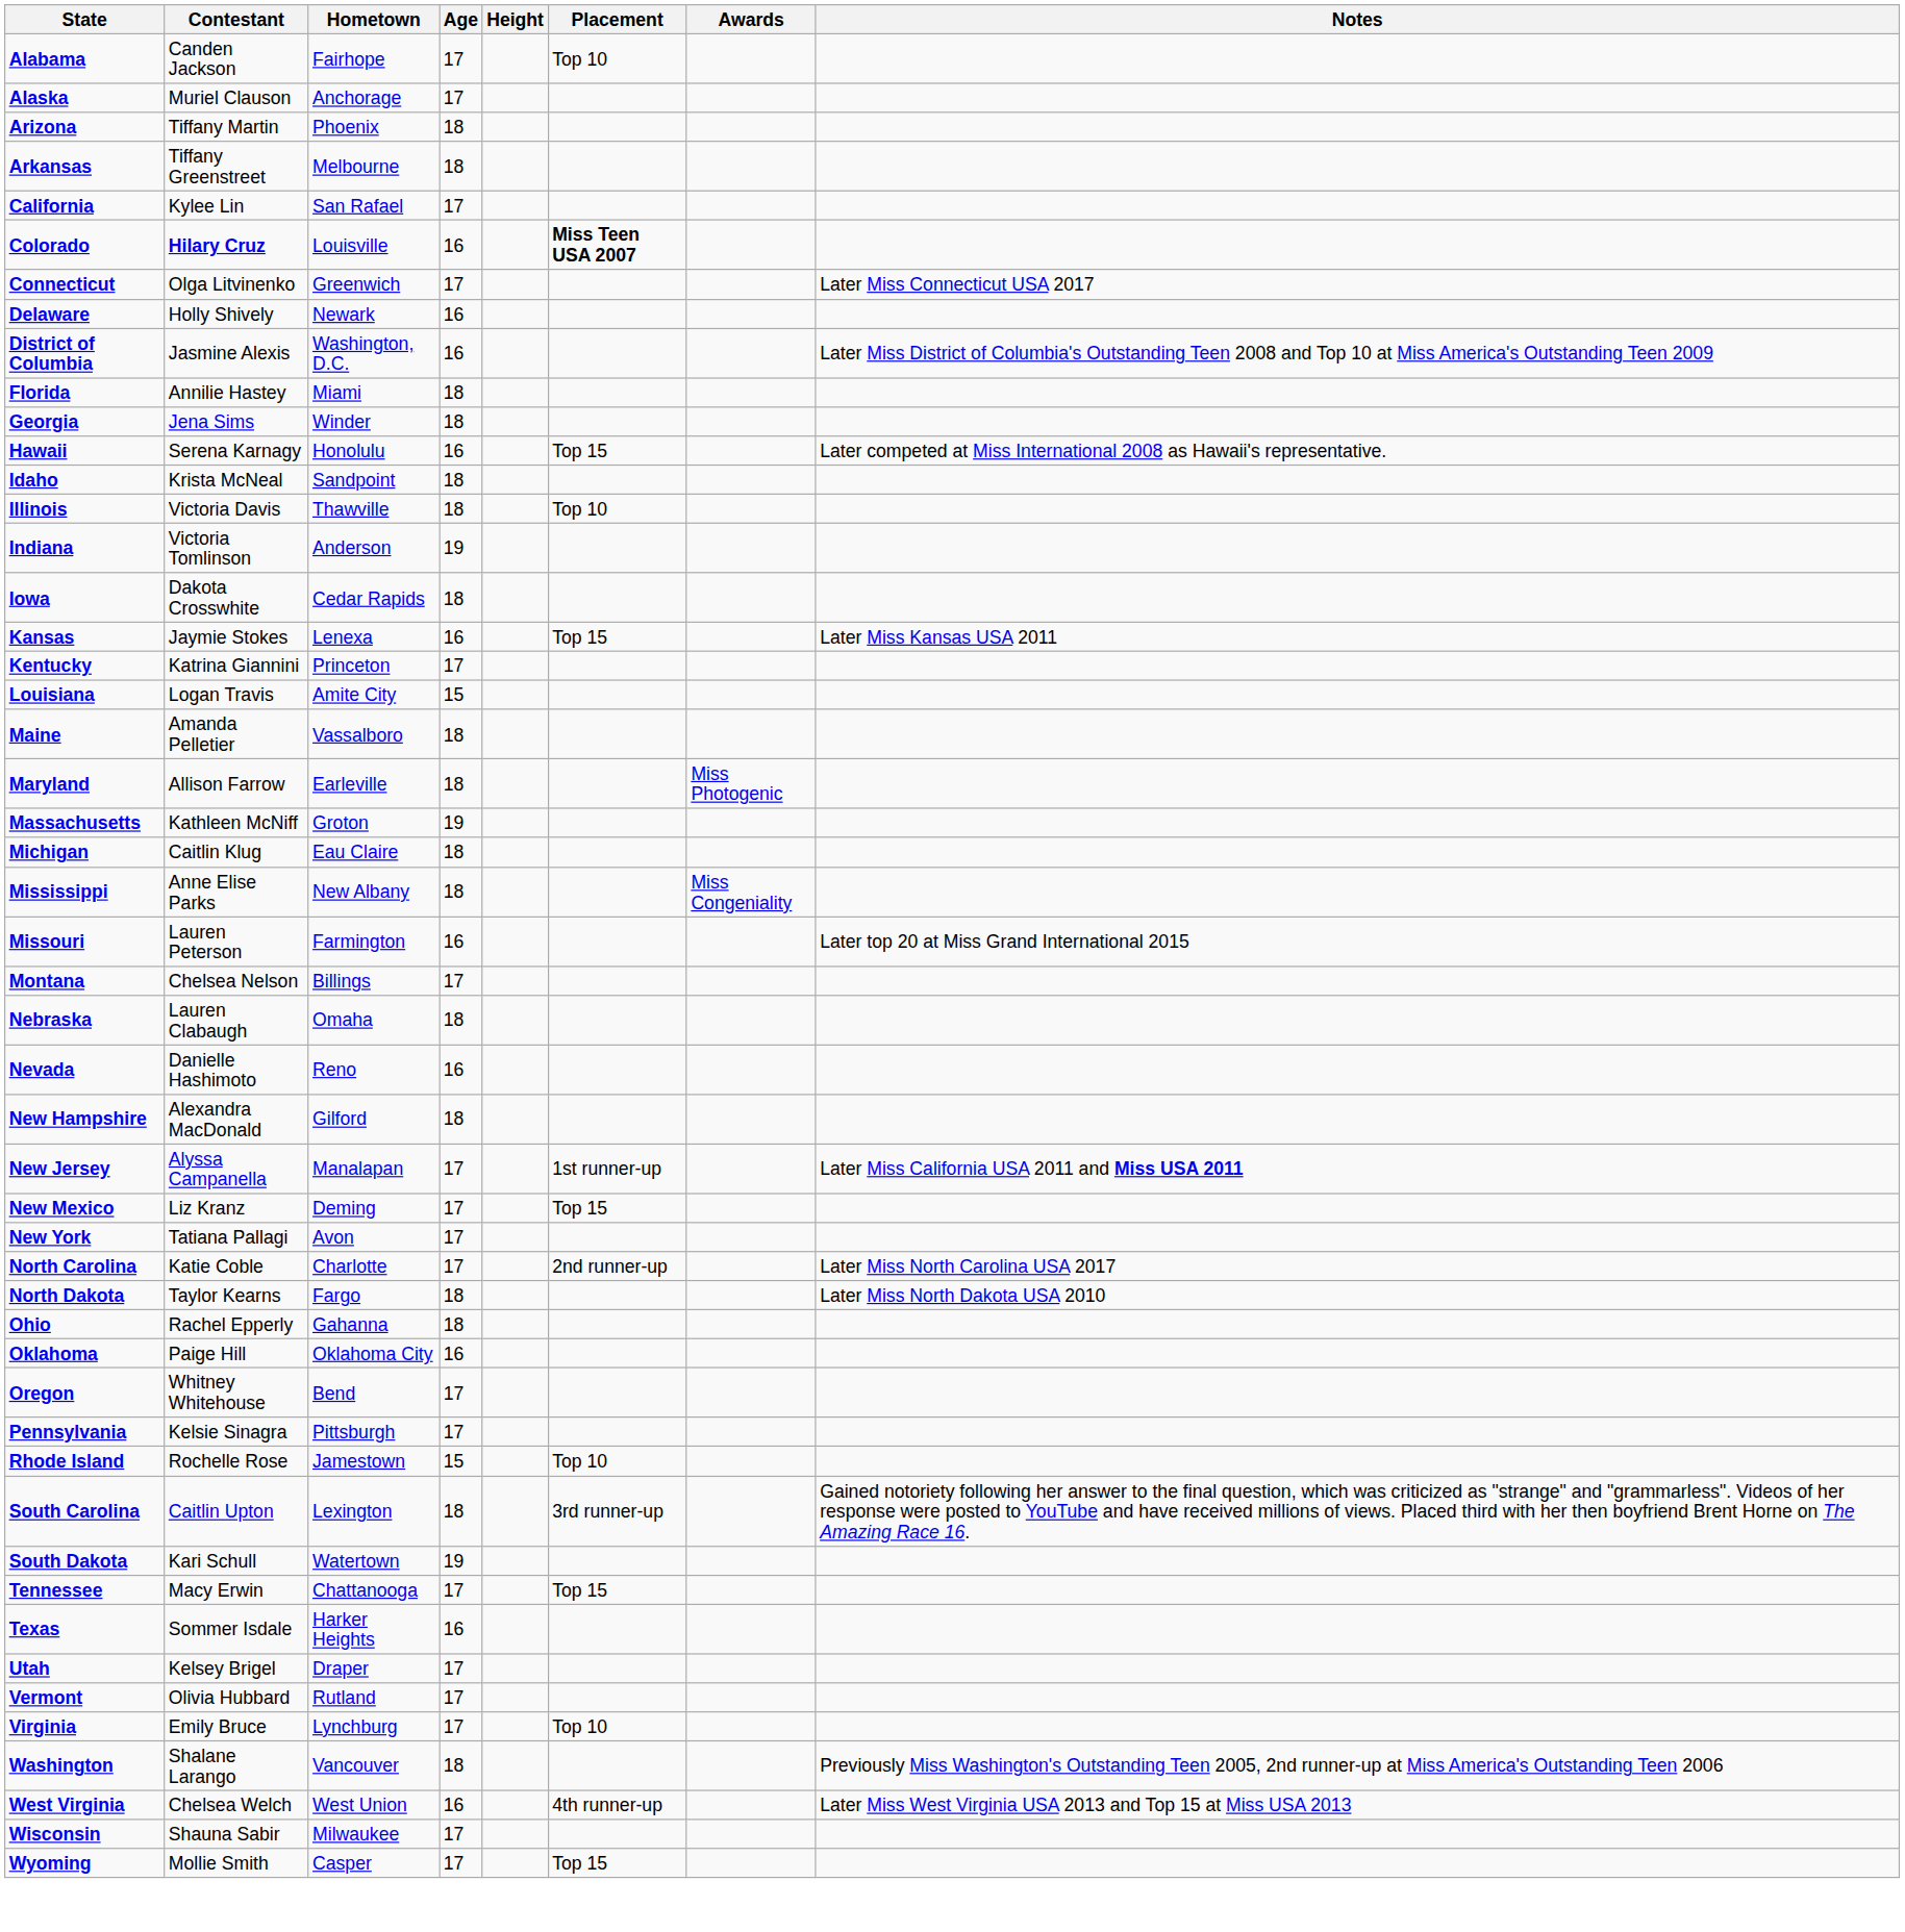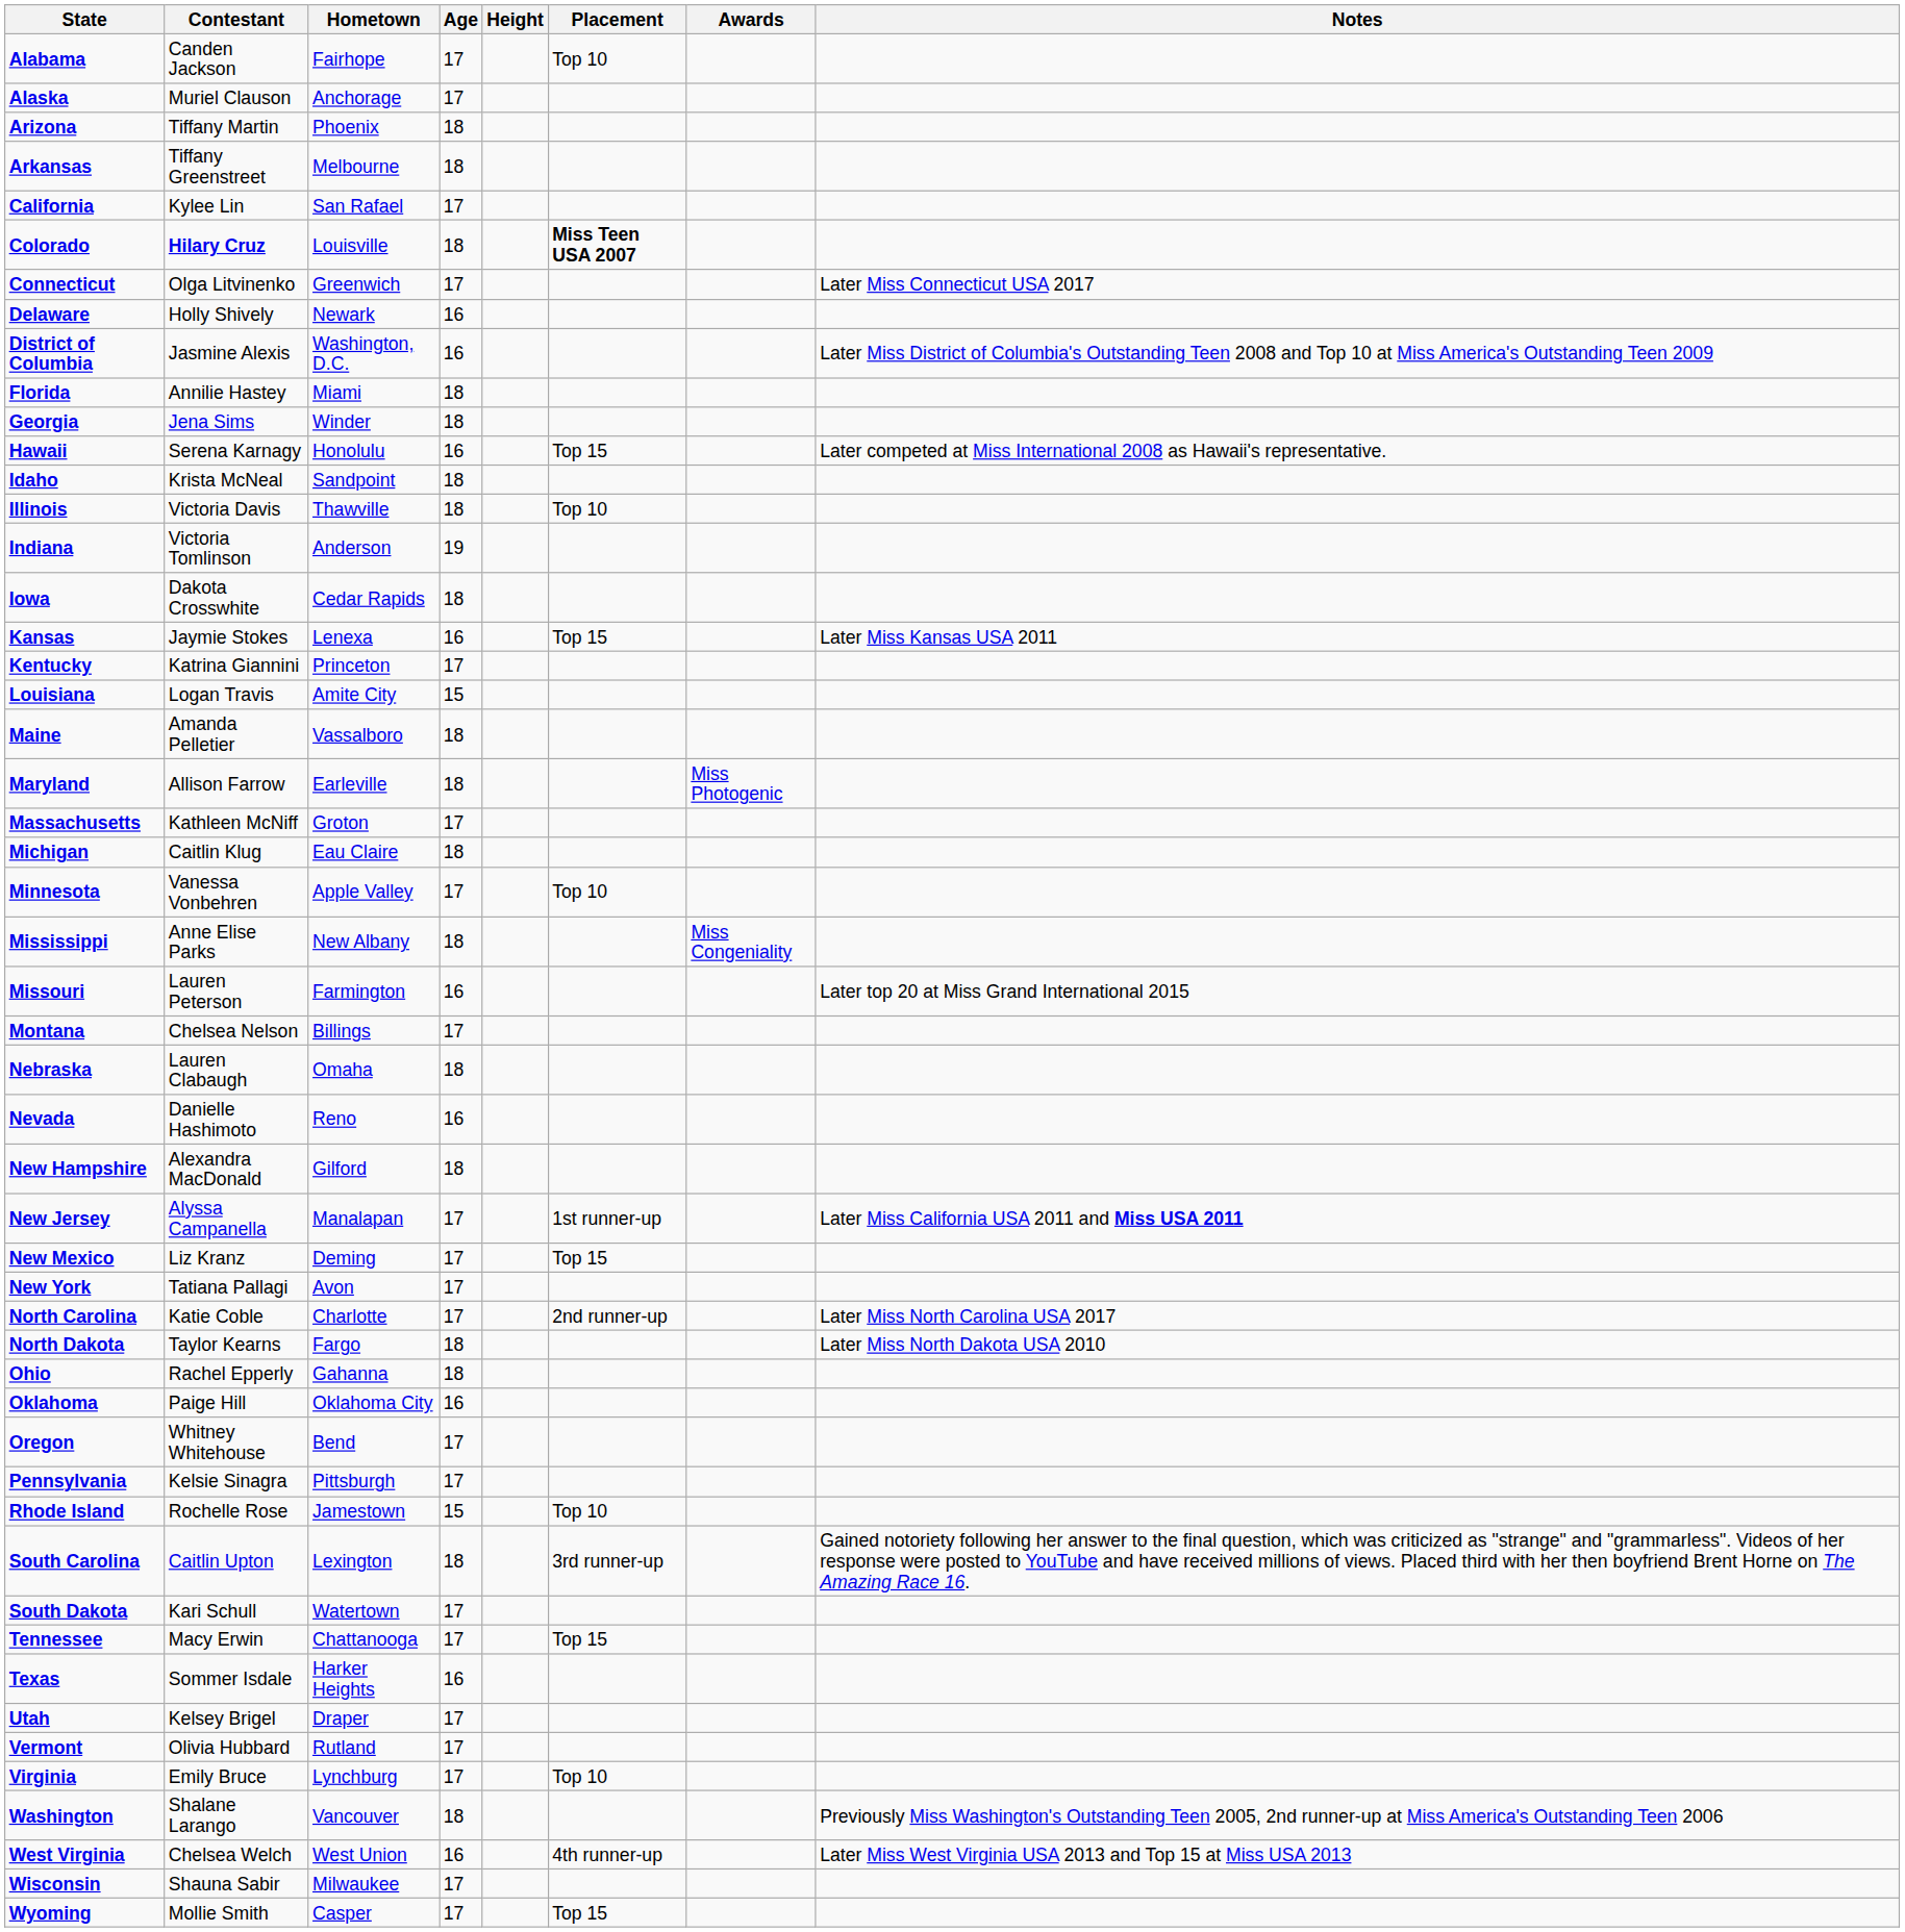Colorado | Age: 16 -> 18
Massachusetts | Age: 19 -> 17
+ row: Minnesota | Vanessa Vonbehren | Apple Valley | 17 | Top 10
South Dakota | Age: 19 -> 17
